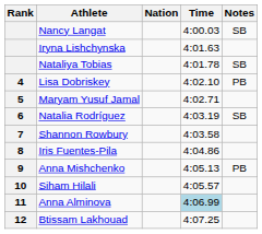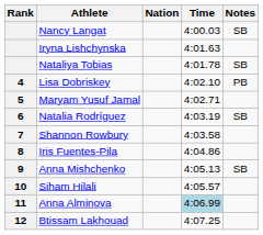Anna Mishchenko | Notes: PB -> SB
